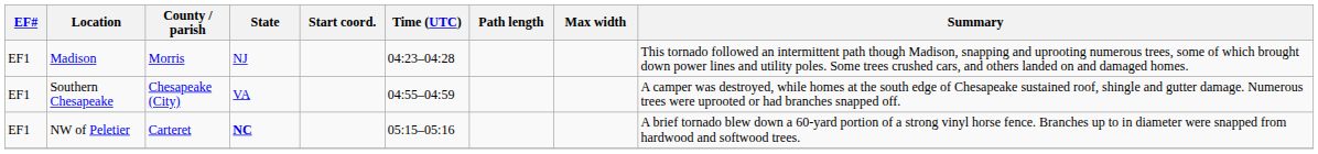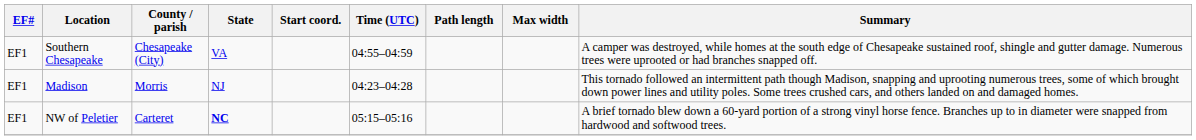rows swapped: Madison <-> Southern Chesapeake
